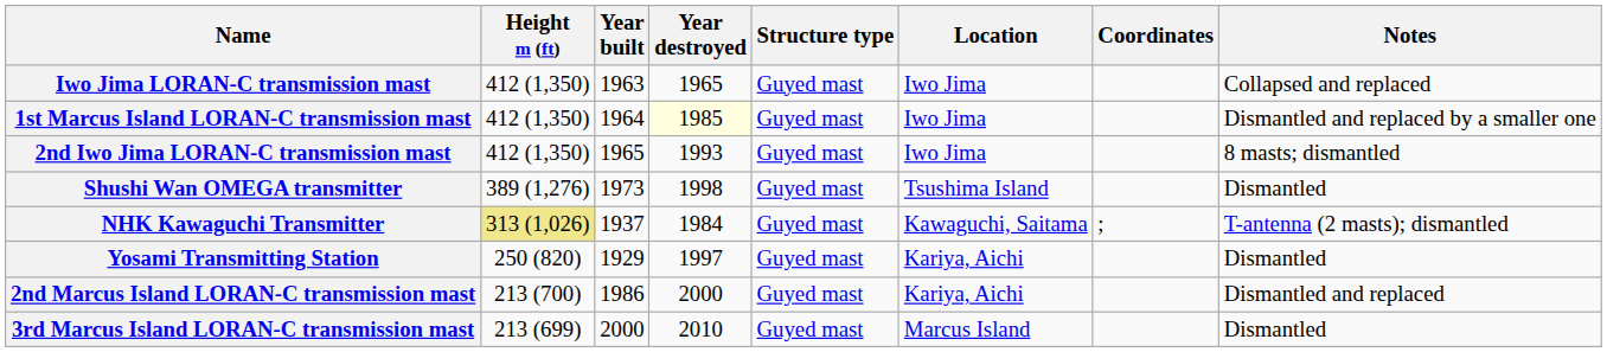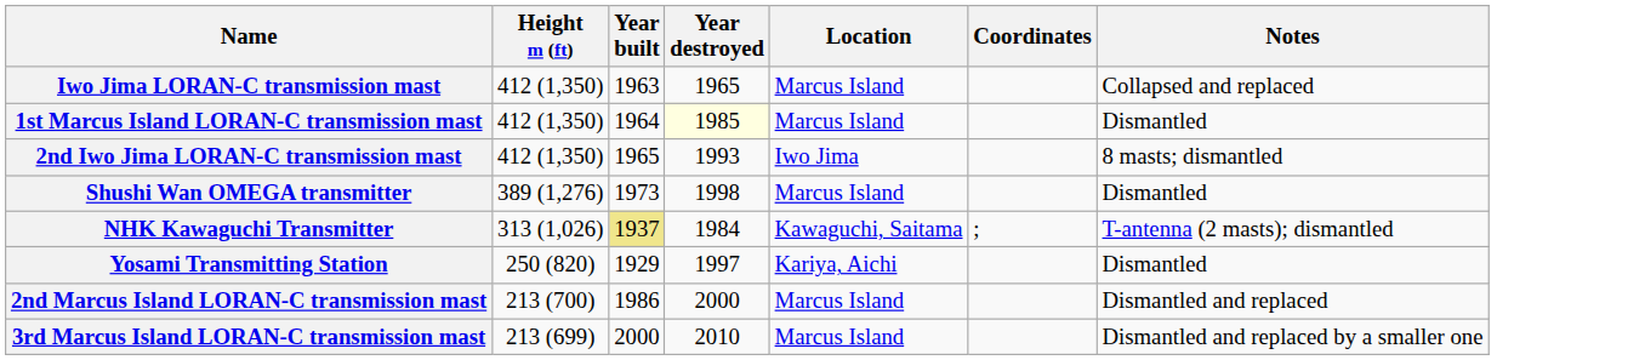- column: Structure type | Guyed mast | Guyed mast | Guyed mast | Guyed mast | Guyed mast | Guyed mast | Guyed mast | Guyed mast
Iwo Jima LORAN-C transmission mast | Location: Iwo Jima -> Marcus Island
1st Marcus Island LORAN-C transmission mast | Location: Iwo Jima -> Marcus Island
1st Marcus Island LORAN-C transmission mast | Notes: Dismantled and replaced by a smaller one -> Dismantled
Shushi Wan OMEGA transmitter | Location: Tsushima Island -> Marcus Island
NHK Kawaguchi Transmitter | Height m (ft): khaki background -> no background
NHK Kawaguchi Transmitter | Year built: no background -> khaki background
2nd Marcus Island LORAN-C transmission mast | Location: Kariya, Aichi -> Marcus Island
3rd Marcus Island LORAN-C transmission mast | Notes: Dismantled -> Dismantled and replaced by a smaller one
